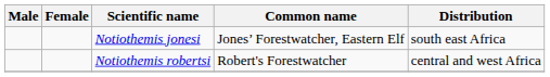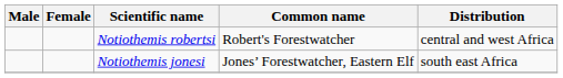rows swapped: Notiothemis jonesi <-> Notiothemis robertsi
